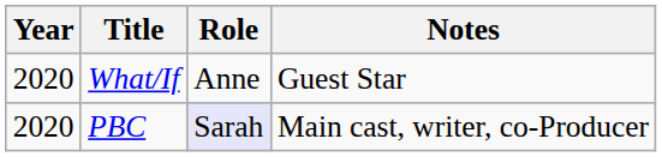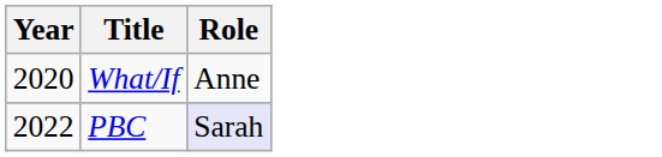- column: Notes | Guest Star | Main cast, writer, co-Producer
PBC | Year: 2020 -> 2022
